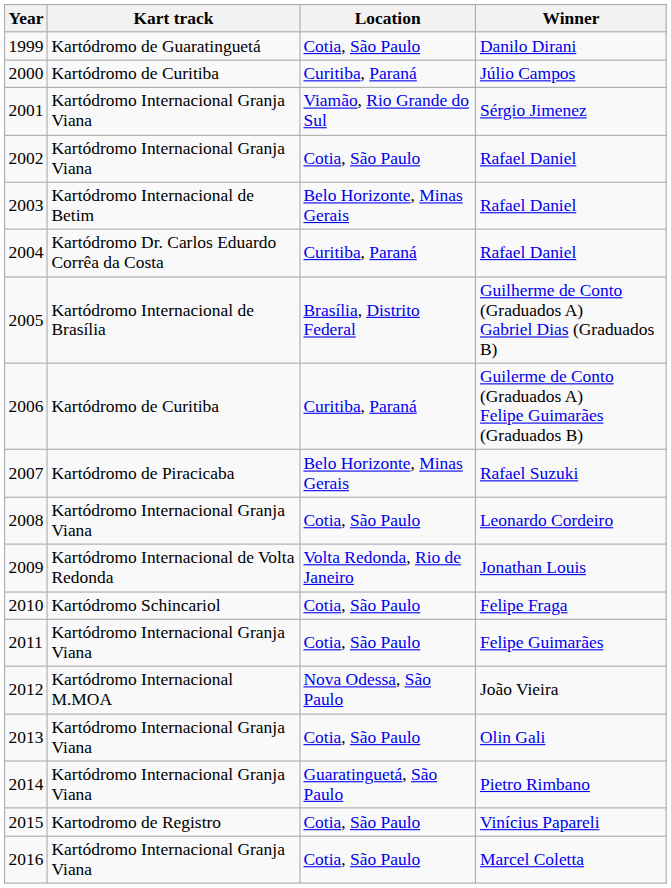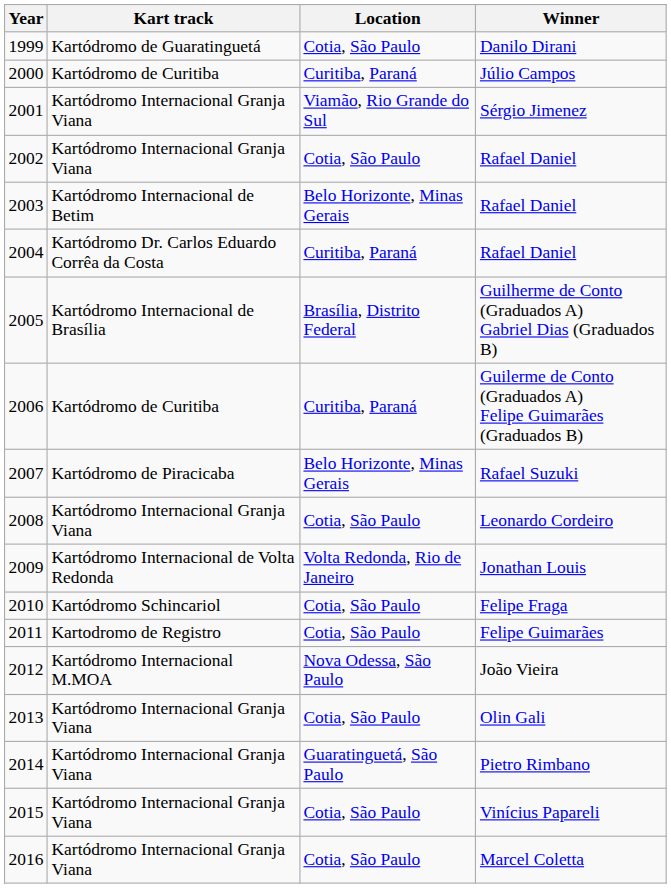2011 | Kart track: Kartódromo Internacional Granja Viana -> Kartodromo de Registro
2015 | Kart track: Kartodromo de Registro -> Kartódromo Internacional Granja Viana
